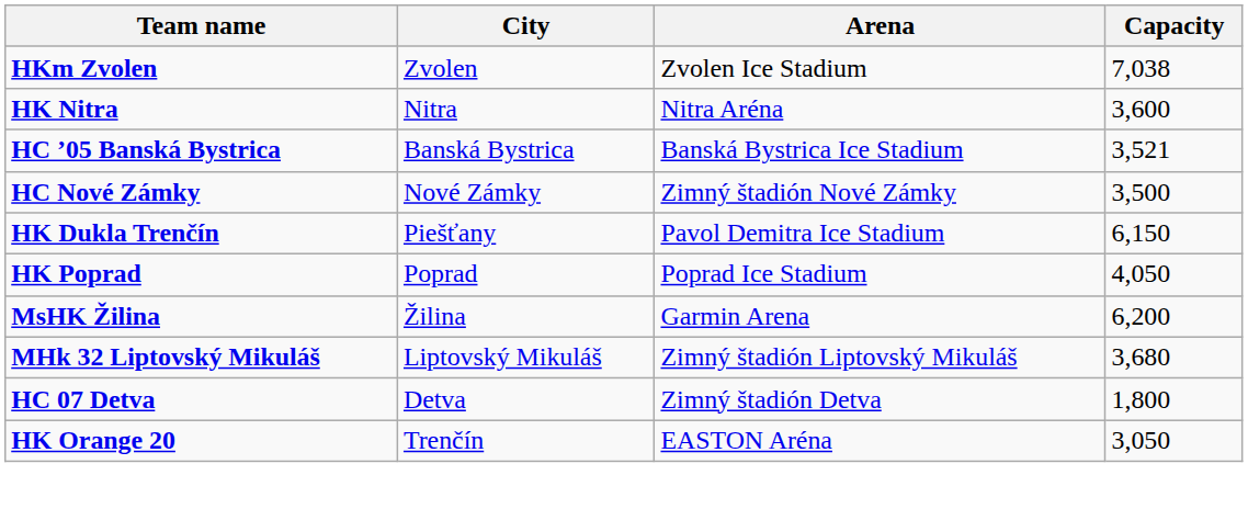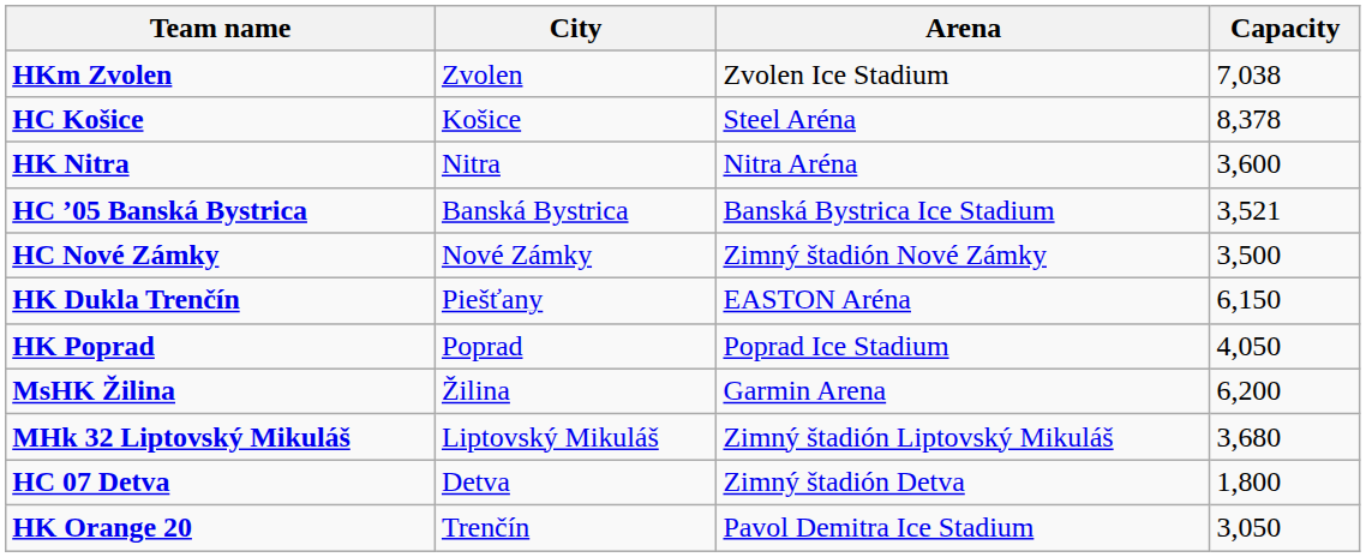+ row: HC Košice | Košice | Steel Aréna | 8,378
HK Dukla Trenčín | Arena: Pavol Demitra Ice Stadium -> EASTON Aréna
HK Orange 20 | Arena: EASTON Aréna -> Pavol Demitra Ice Stadium
